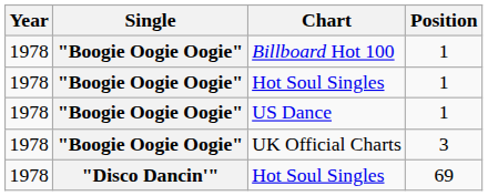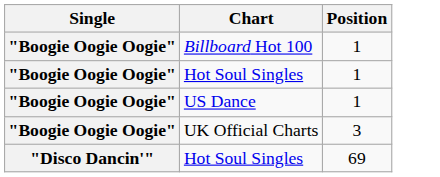- column: Year | 1978 | 1978 | 1978 | 1978 | 1978
